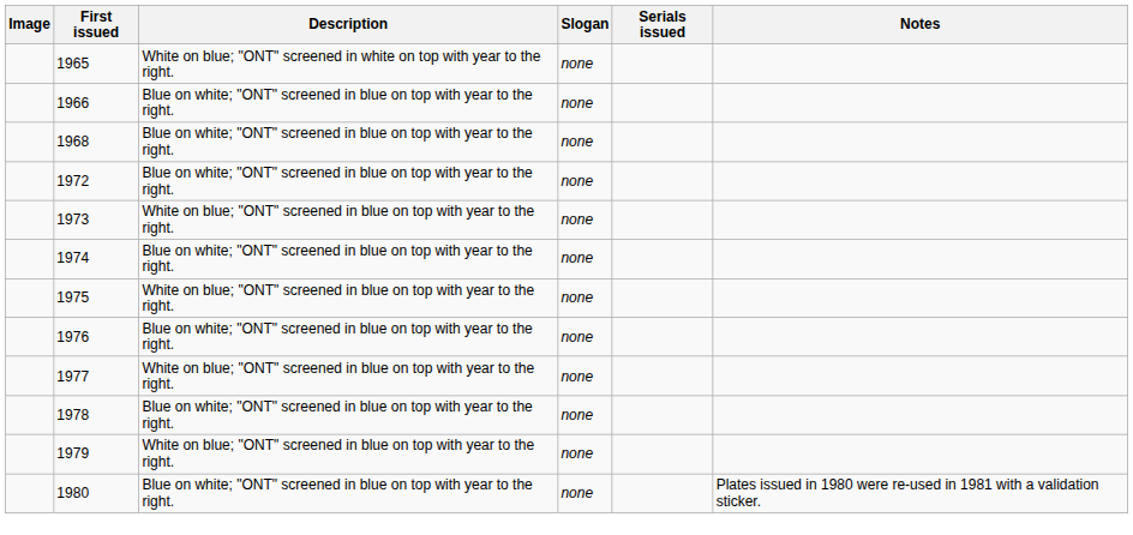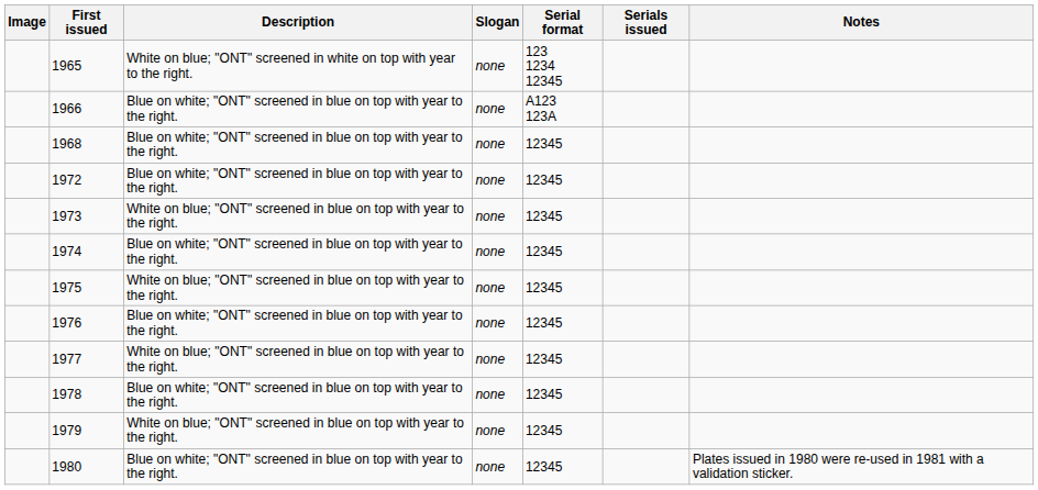+ column: Serial format | 123 1234 12345 | A123 123A | 12345 | 12345 | 12345 | 12345 | 12345 | 12345 | 12345 | 12345 | 12345 | 12345
